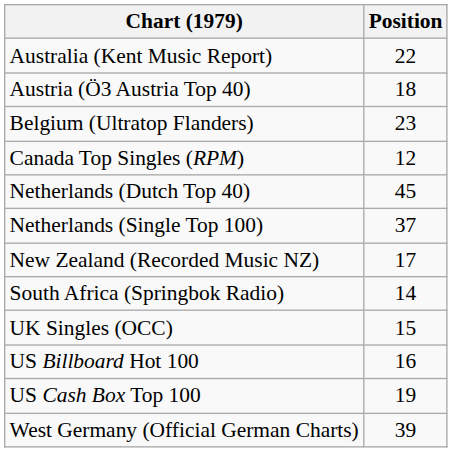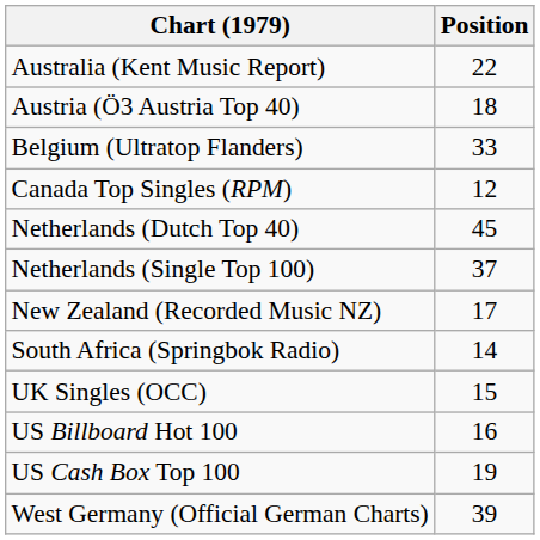Belgium (Ultratop Flanders) | Position: 23 -> 33
